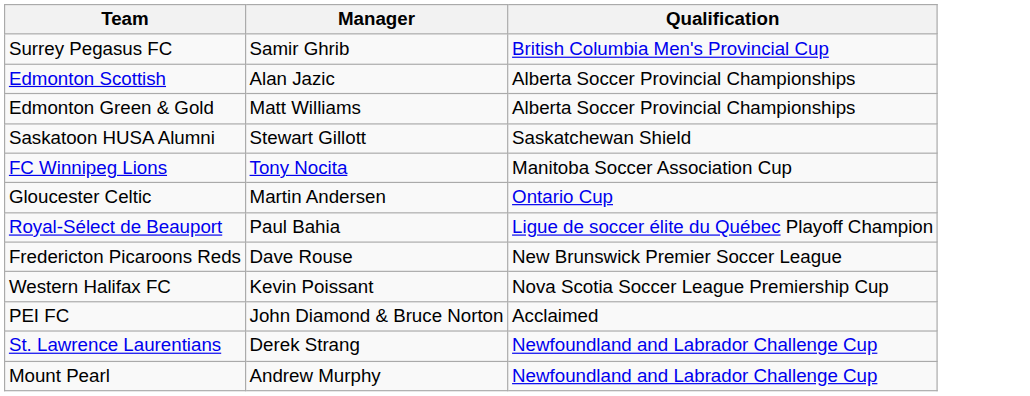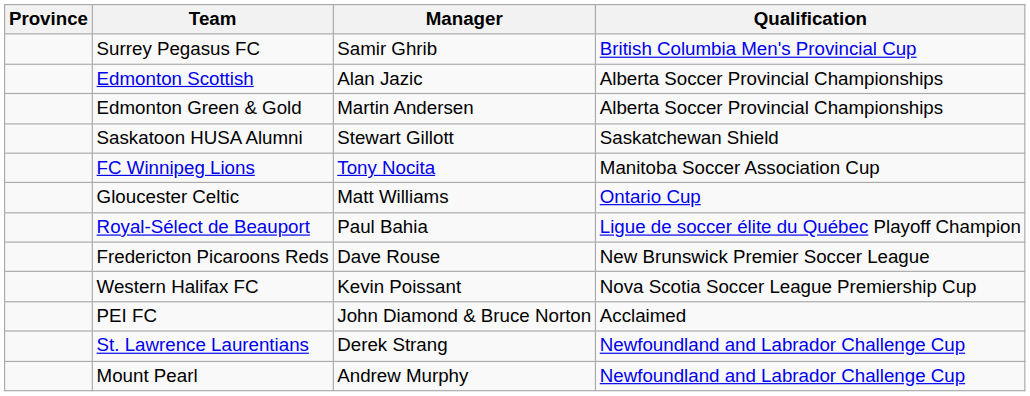+ column: Province
Edmonton Green & Gold | Manager: Matt Williams -> Martin Andersen
Gloucester Celtic | Manager: Martin Andersen -> Matt Williams
